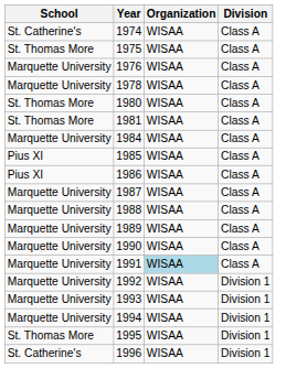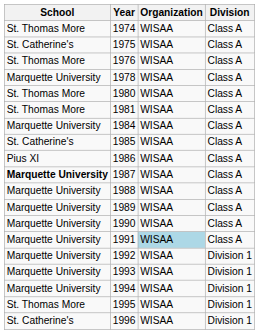1974 | School: St. Catherine's -> St. Thomas More
1975 | School: St. Thomas More -> St. Catherine's
1976 | School: Marquette University -> St. Thomas More
1985 | School: Pius XI -> St. Catherine's
1987 | School: normal -> bold
